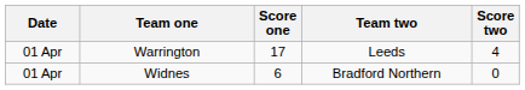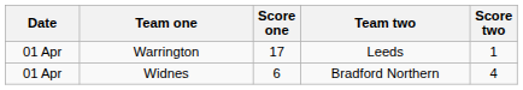Warrington | Score two: 4 -> 1
Widnes | Score two: 0 -> 4
